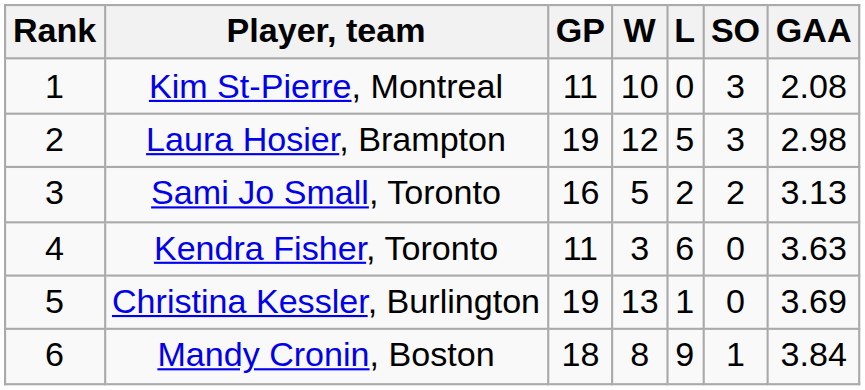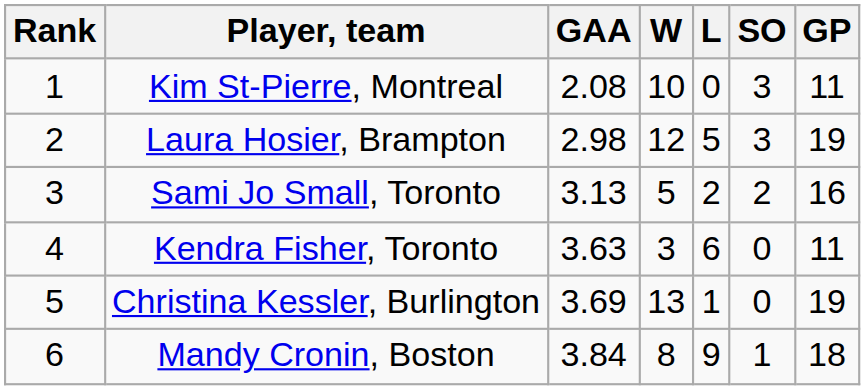columns swapped: GP <-> GAA
